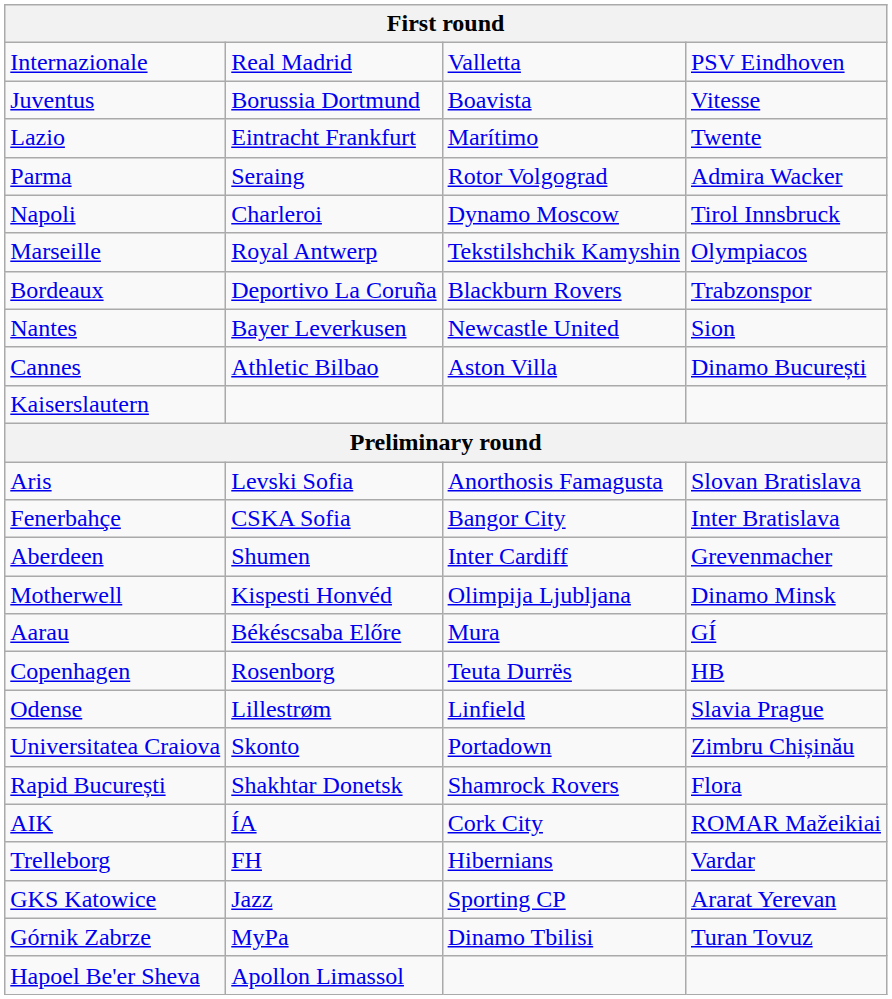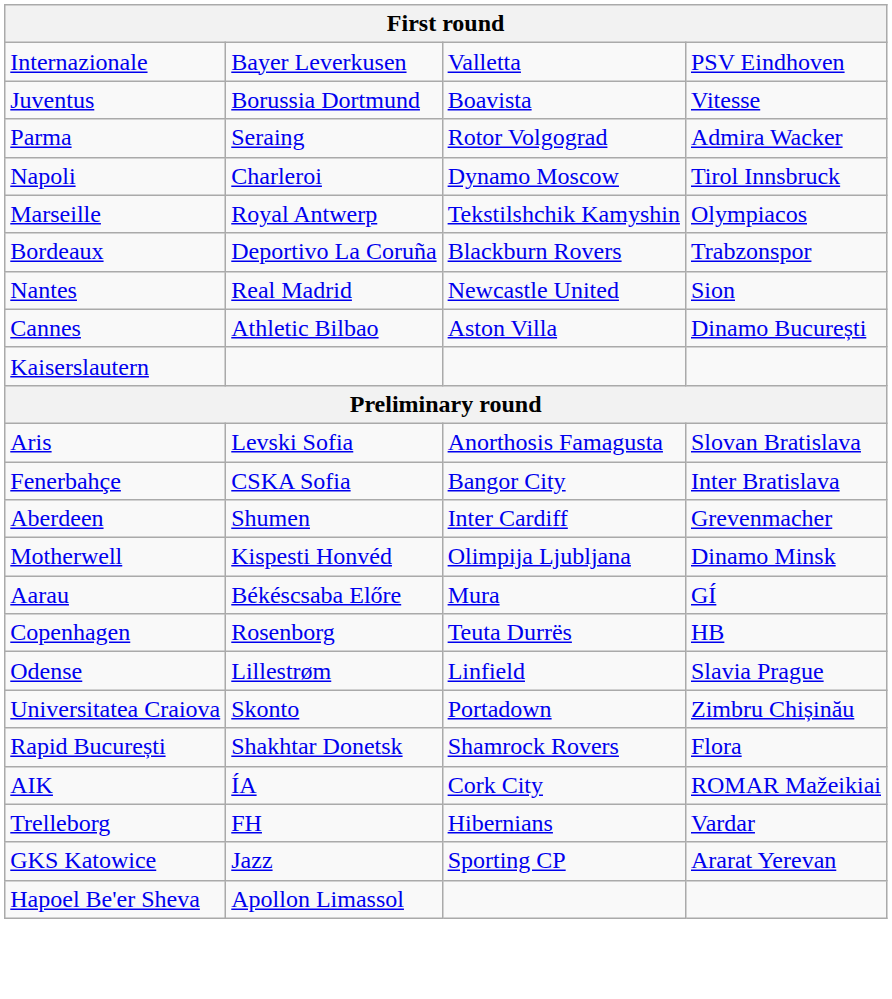Internazionale | column 2: Real Madrid -> Bayer Leverkusen
- row: Lazio | Eintracht Frankfurt | Marítimo | Twente
Nantes | column 2: Bayer Leverkusen -> Real Madrid
- row: Górnik Zabrze | MyPa | Dinamo Tbilisi | Turan Tovuz
